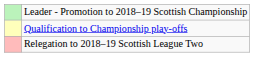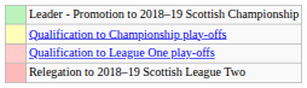+ row: Qualification to League One play-offs
